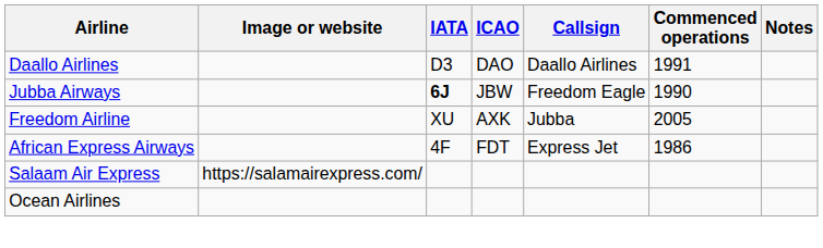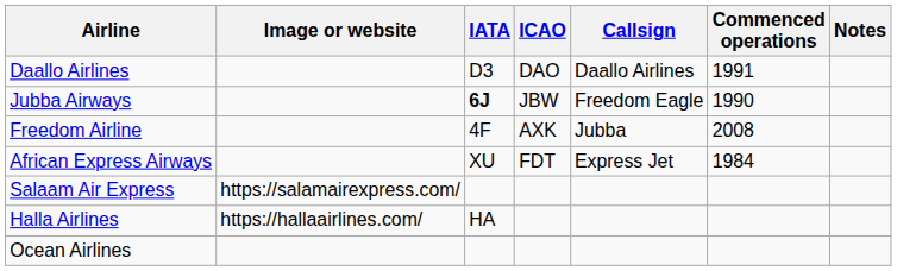Freedom Airline | IATA: XU -> 4F
Freedom Airline | Commenced operations: 2005 -> 2008
African Express Airways | IATA: 4F -> XU
African Express Airways | Commenced operations: 1986 -> 1984
+ row: Halla Airlines | https://hallaairlines.com/ | HA
